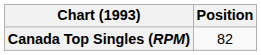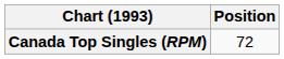Canada Top Singles (RPM) | Position: 82 -> 72
